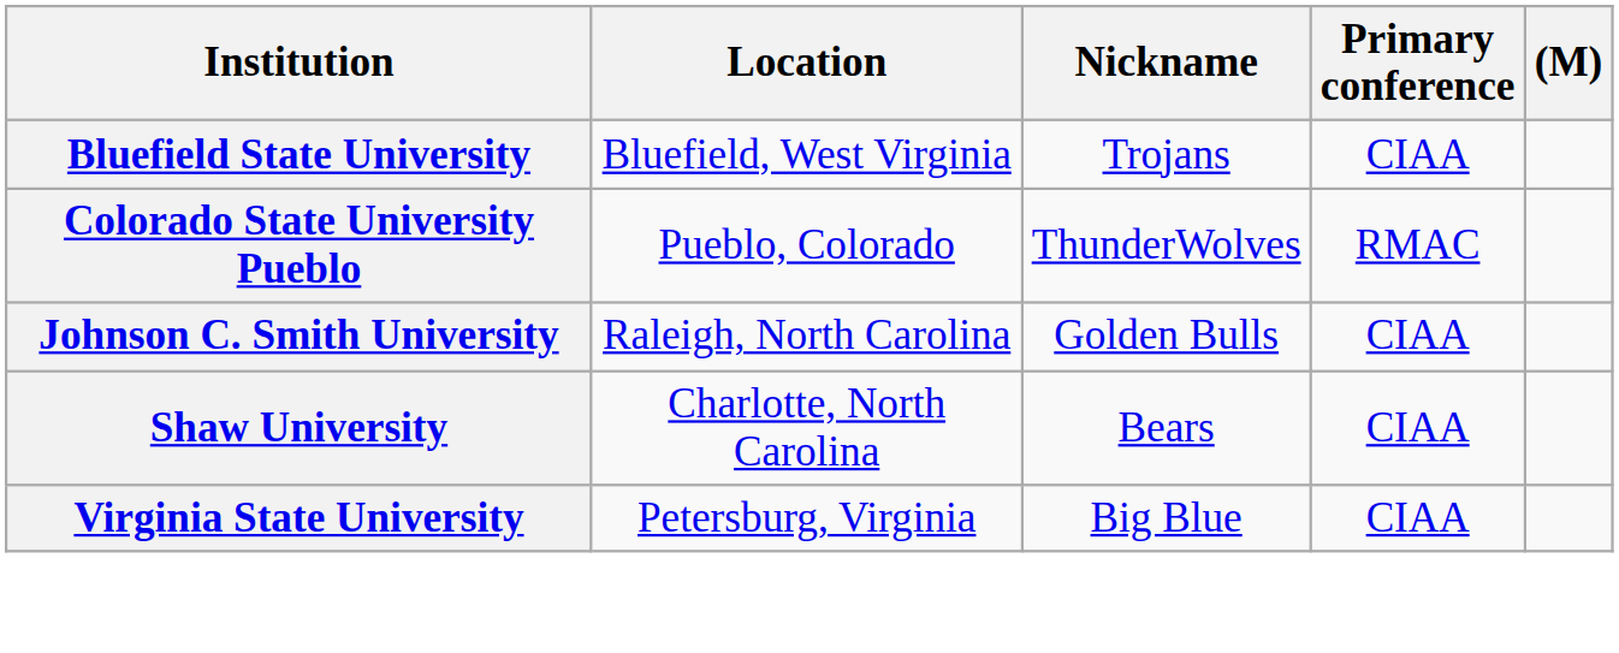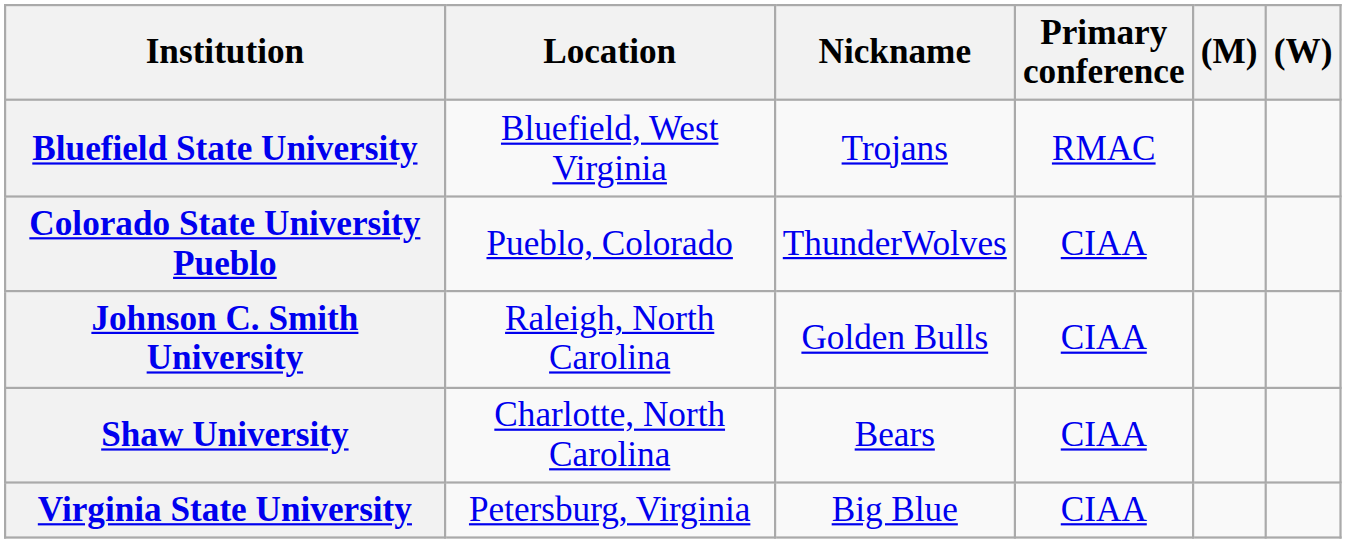+ column: (W)
Bluefield State University | Primary conference: CIAA -> RMAC
Colorado State University Pueblo | Primary conference: RMAC -> CIAA
